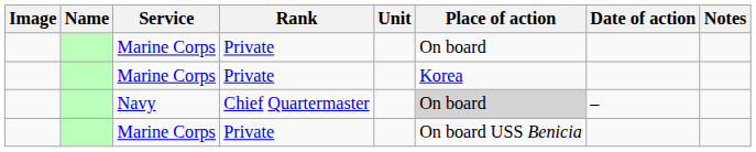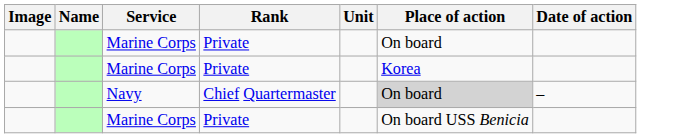- column: Notes
